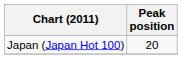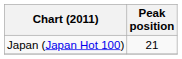Japan (Japan Hot 100) | Peak position: 20 -> 21
